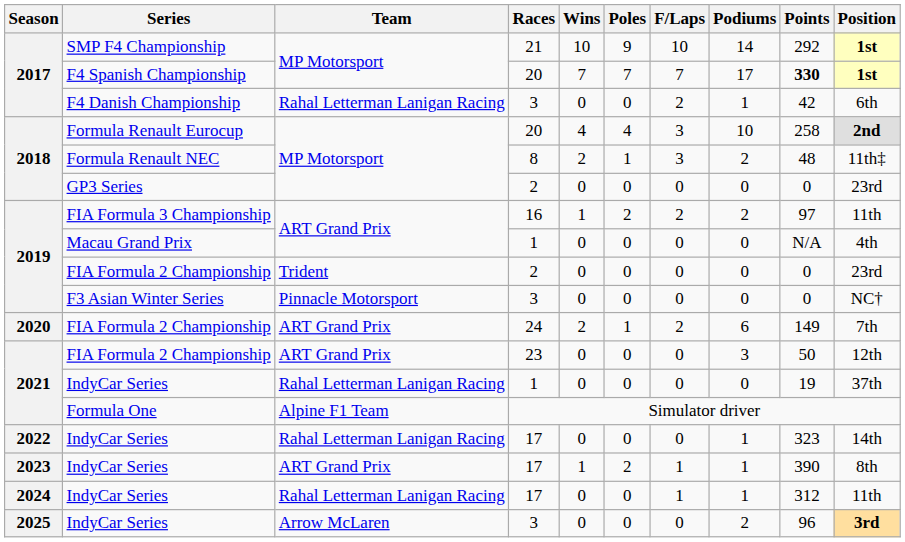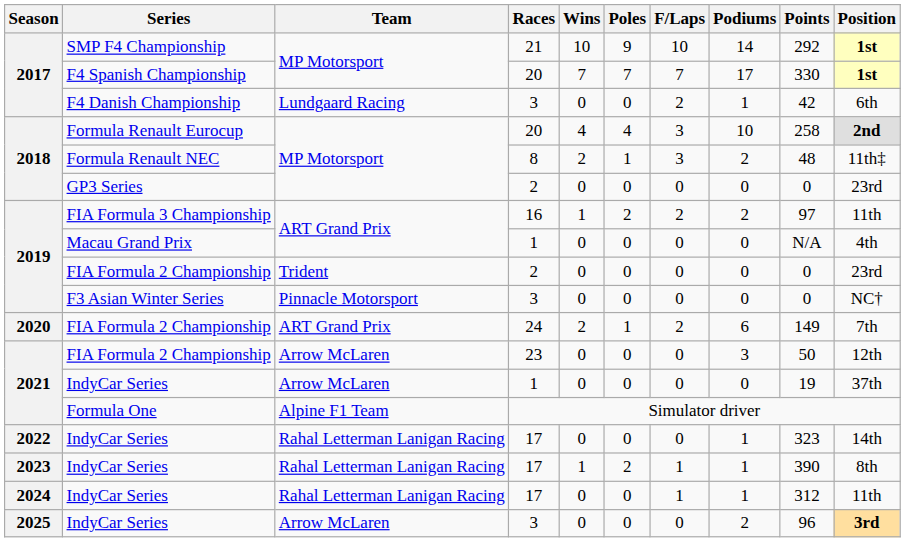F4 Spanish Championship | Points: bold -> normal
F4 Danish Championship | Team: Rahal Letterman Lanigan Racing -> Lundgaard Racing
2021 / FIA Formula 2 Championship | Team: ART Grand Prix -> Arrow McLaren
2021 / IndyCar Series | Team: Rahal Letterman Lanigan Racing -> Arrow McLaren
2023 / IndyCar Series | Team: ART Grand Prix -> Rahal Letterman Lanigan Racing
